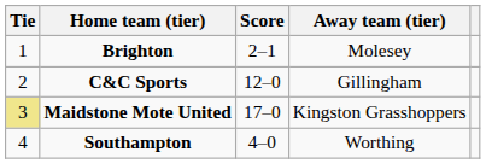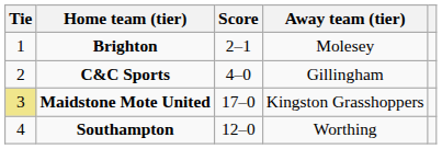C&C Sports | Score: 12–0 -> 4–0
Southampton | Score: 4–0 -> 12–0
